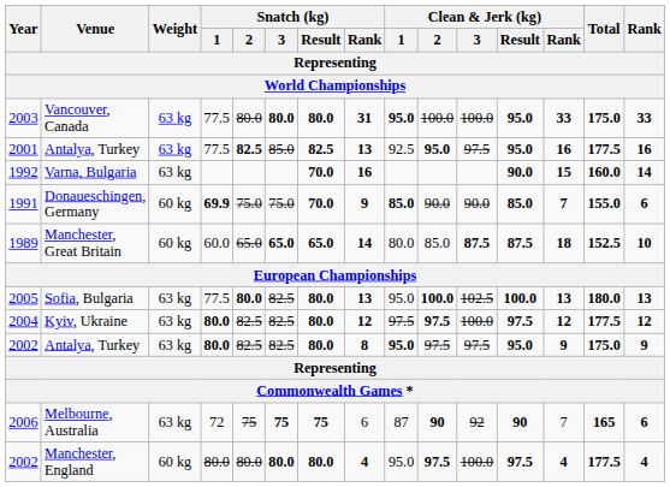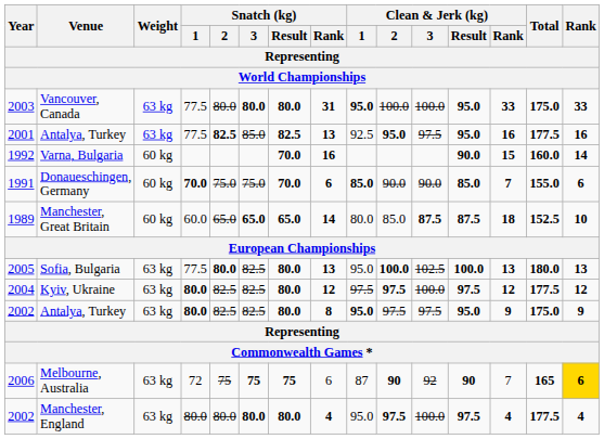Varna, Bulgaria | Weight: 63 kg -> 60 kg
Donaueschingen, Germany | Snatch (kg) / 1: 69.9 -> 70.0
Donaueschingen, Germany | Snatch (kg) / Rank: 9 -> 6
Melbourne, Australia | Rank: no background -> gold background
Manchester, England | Weight: 60 kg -> 63 kg
